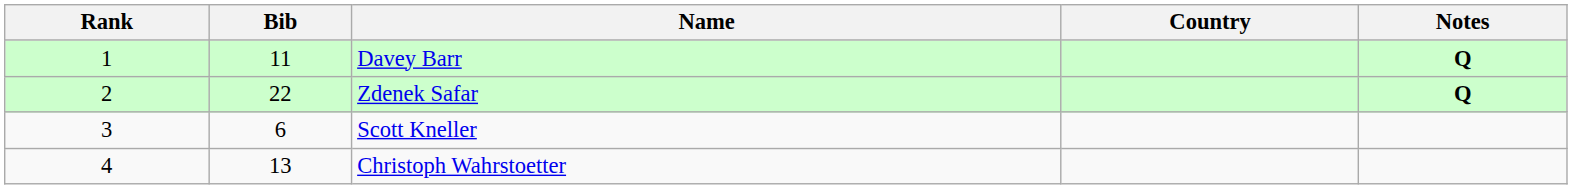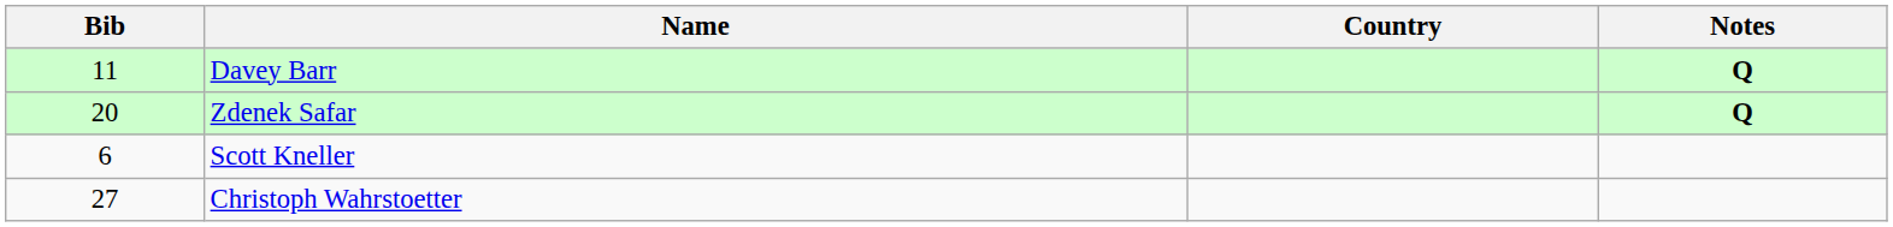- column: Rank | 1 | 2 | 3 | 4
Zdenek Safar | Bib: 22 -> 20
Christoph Wahrstoetter | Bib: 13 -> 27
